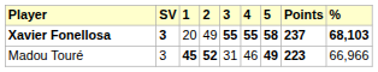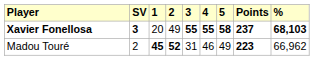Madou Touré | SV: 3 -> 2
Madou Touré | 5: bold -> normal
Madou Touré | %: 66,966 -> 66,962
